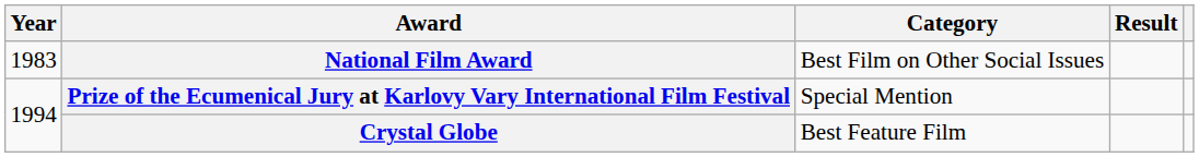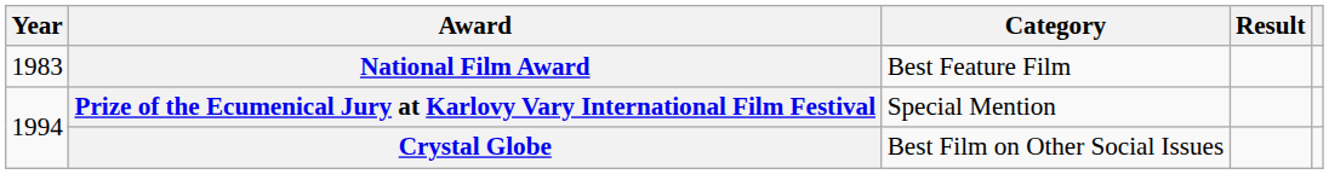National Film Award | Category: Best Film on Other Social Issues -> Best Feature Film
Crystal Globe | Category: Best Feature Film -> Best Film on Other Social Issues
